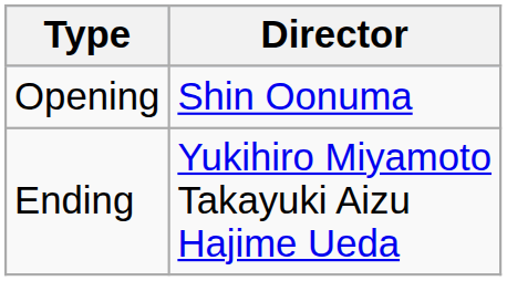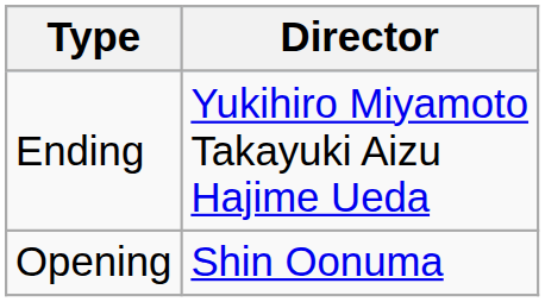rows swapped: Opening <-> Ending
